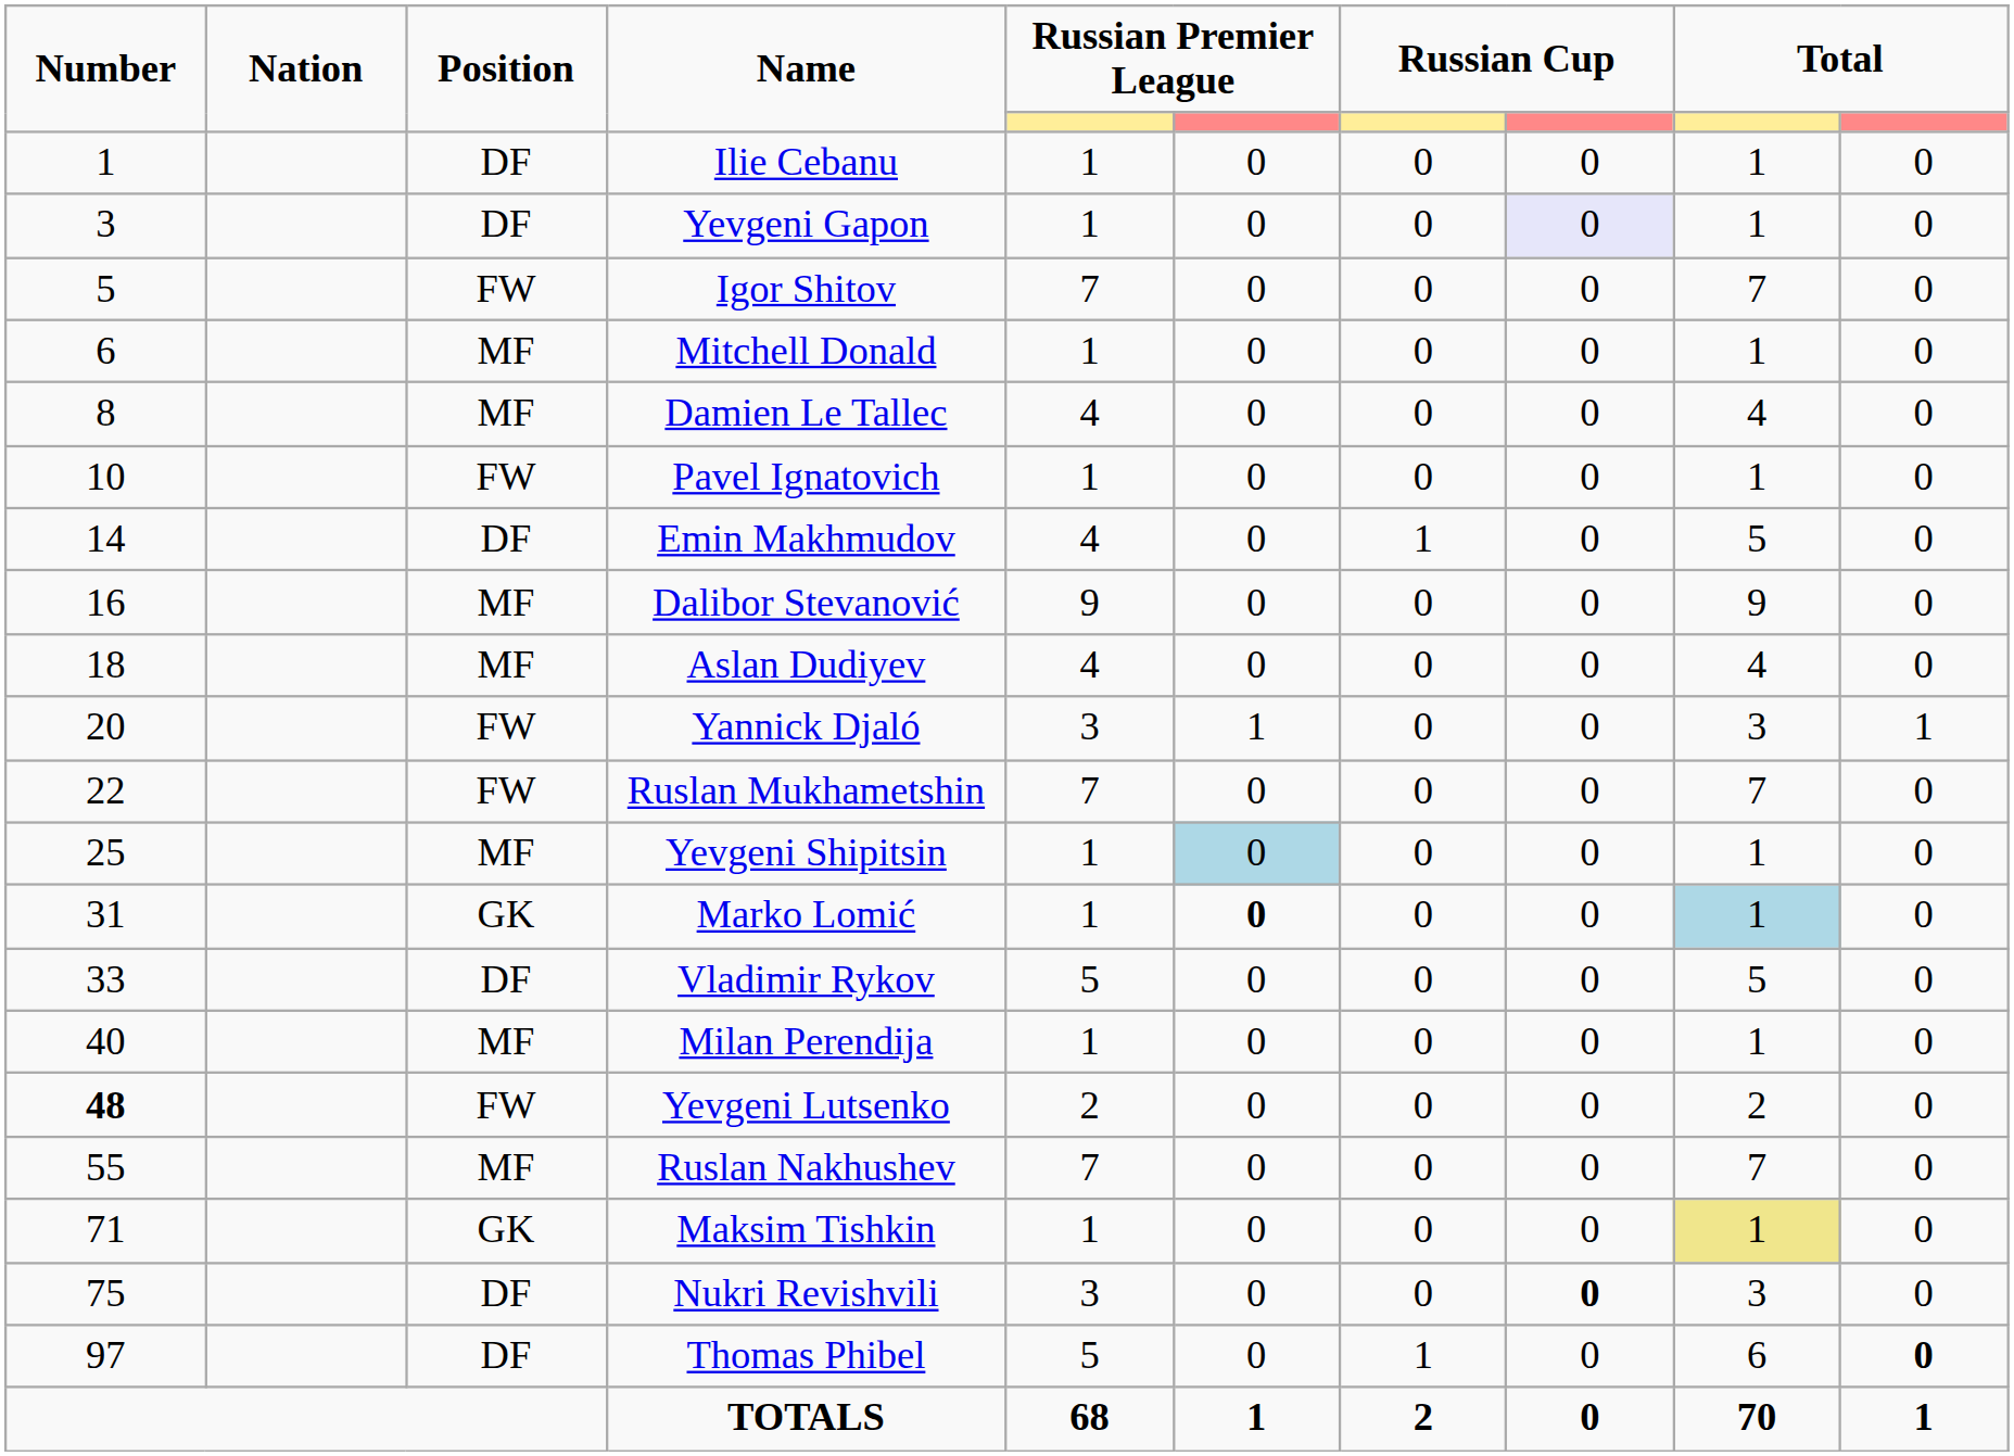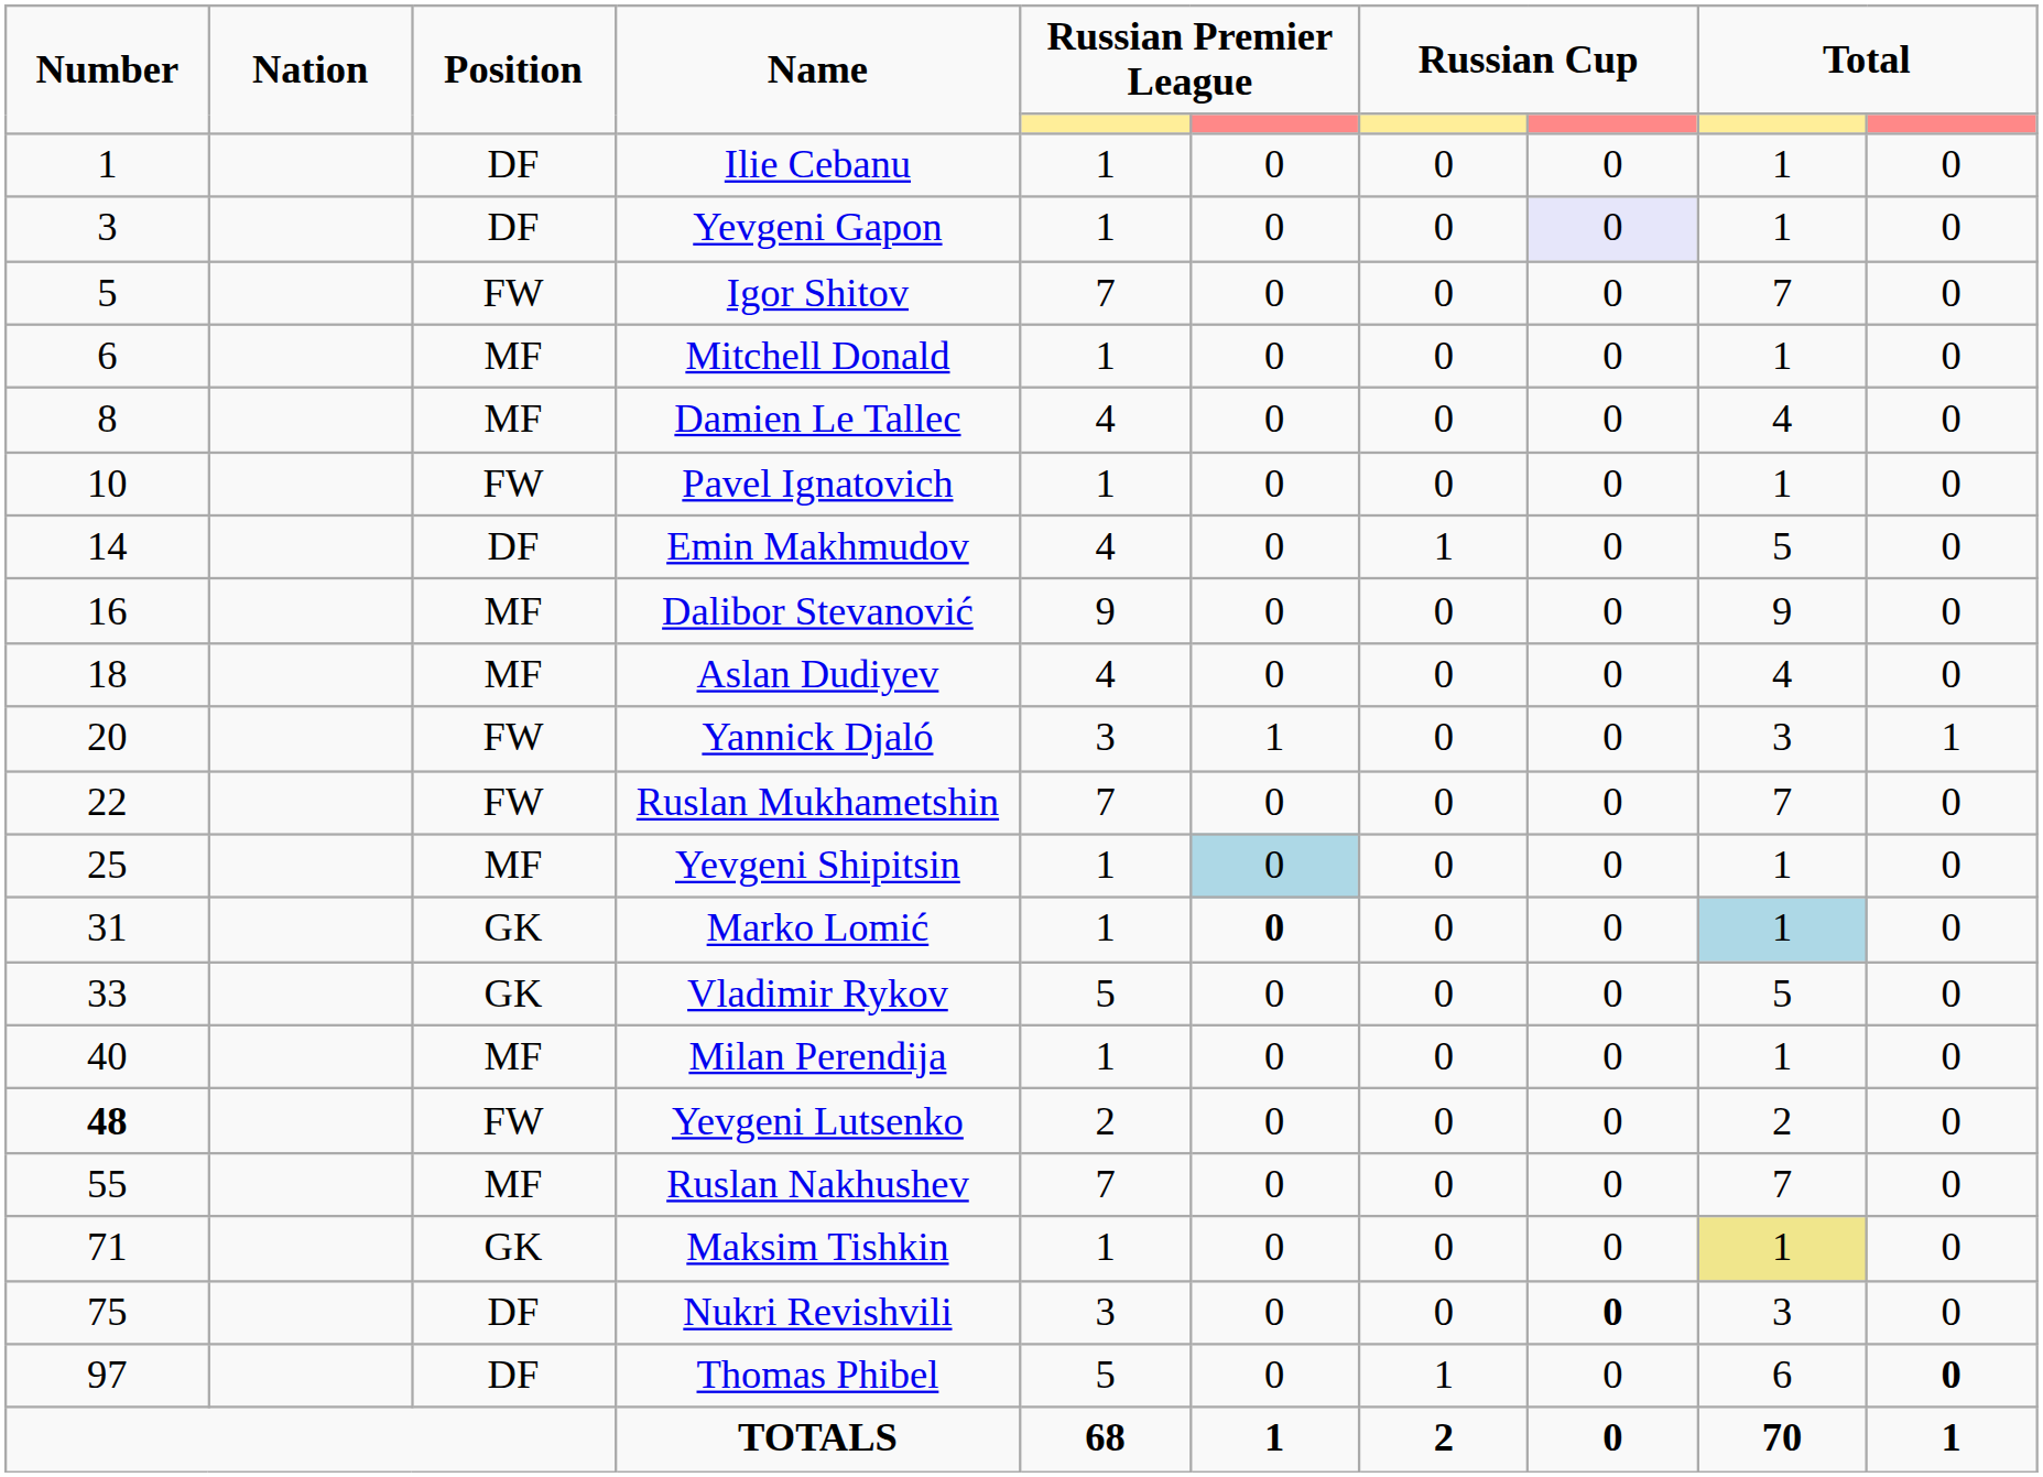Vladimir Rykov | Position: DF -> GK
